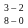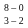rows swapped: 3 – 2 <-> 8 – 0
